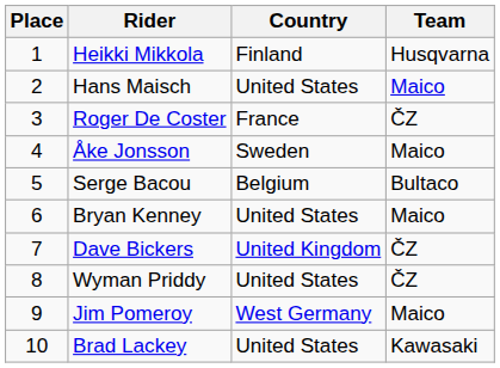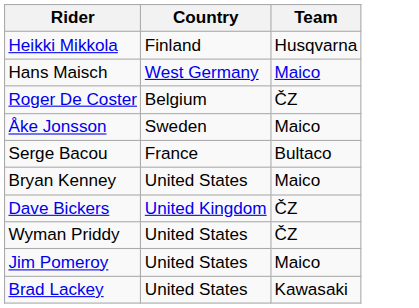- column: Place | 1 | 2 | 3 | 4 | 5 | 6 | 7 | 8 | 9 | 10
Hans Maisch | Country: United States -> West Germany
Roger De Coster | Country: France -> Belgium
Serge Bacou | Country: Belgium -> France
Jim Pomeroy | Country: West Germany -> United States
